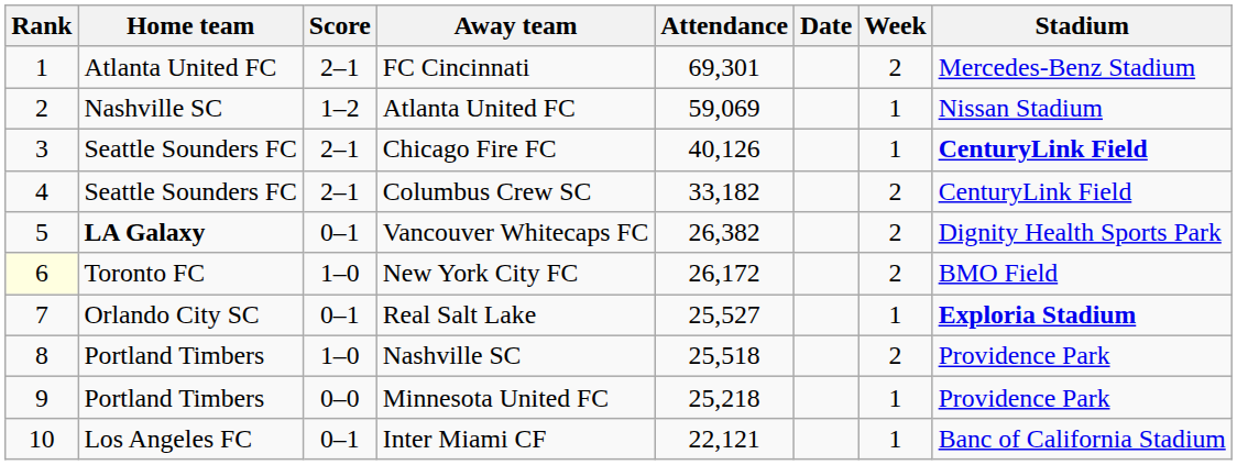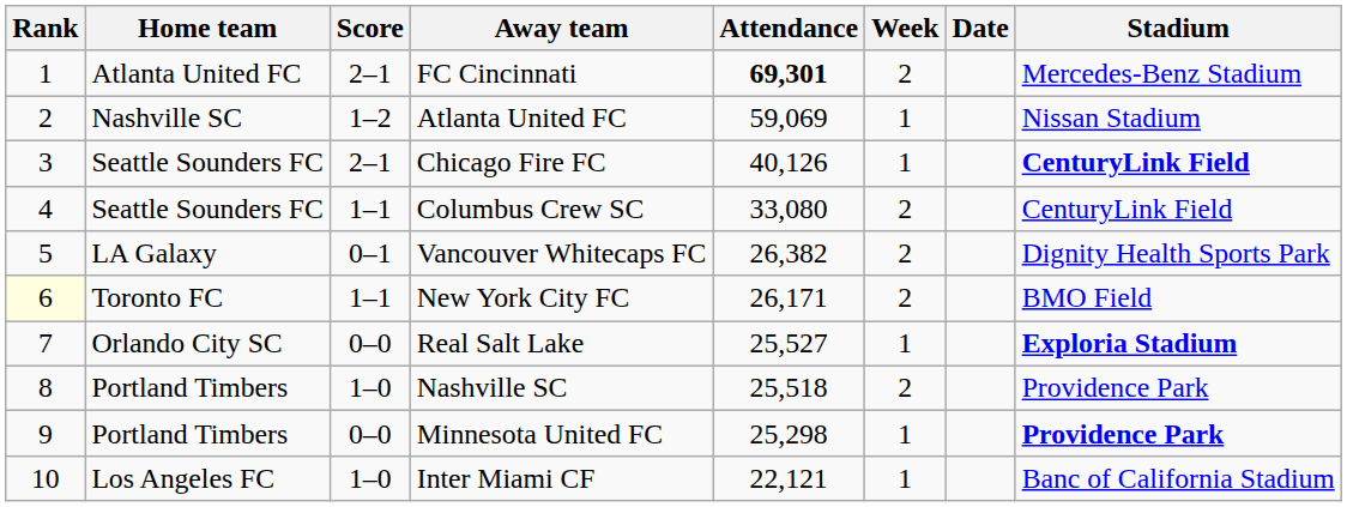columns swapped: Date <-> Week
FC Cincinnati | Attendance: normal -> bold
Columbus Crew SC | Score: 2–1 -> 1–1
Columbus Crew SC | Attendance: 33,182 -> 33,080
Vancouver Whitecaps FC | Home team: bold -> normal
New York City FC | Score: 1–0 -> 1–1
New York City FC | Attendance: 26,172 -> 26,171
Real Salt Lake | Score: 0–1 -> 0–0
Minnesota United FC | Attendance: 25,218 -> 25,298
Minnesota United FC | Stadium: normal -> bold
Inter Miami CF | Score: 0–1 -> 1–0
